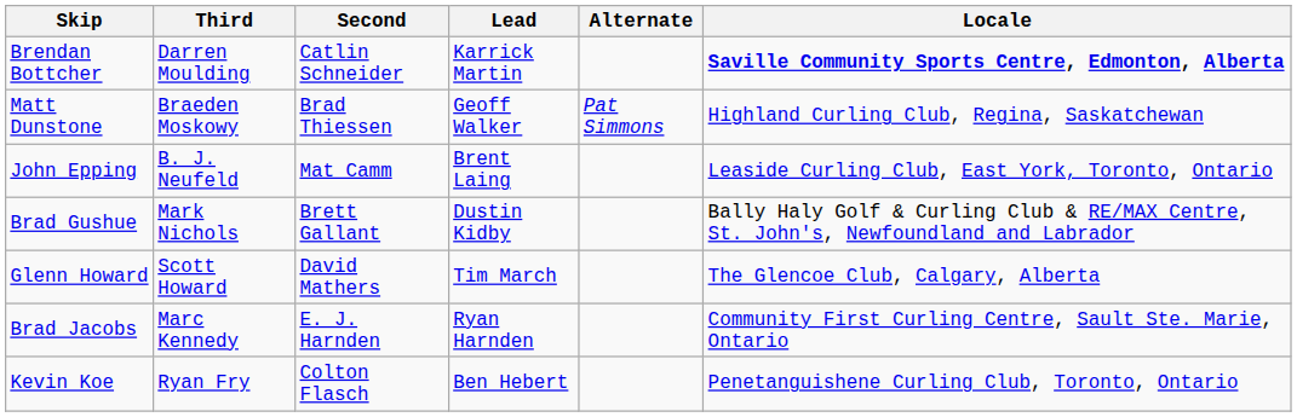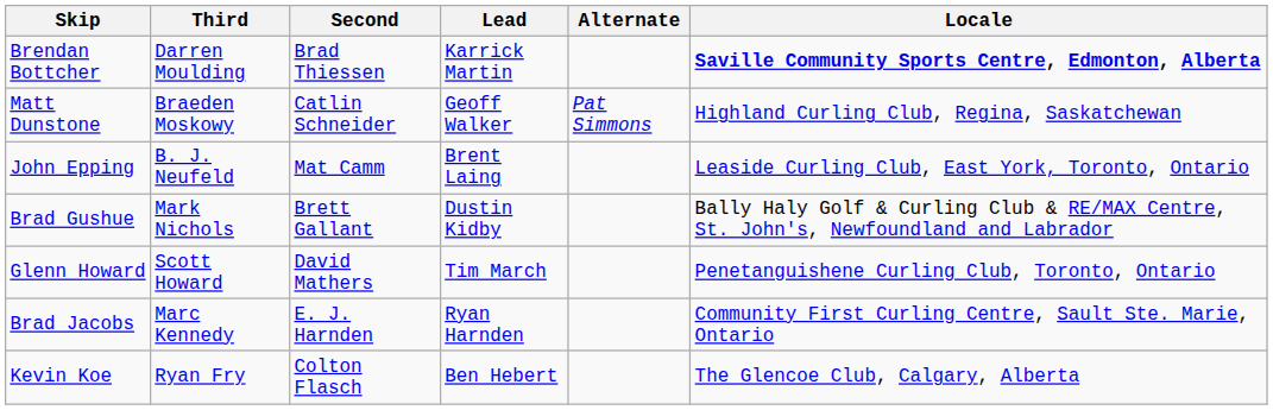Brendan Bottcher | Second: Catlin Schneider -> Brad Thiessen
Matt Dunstone | Second: Brad Thiessen -> Catlin Schneider
Glenn Howard | Locale: The Glencoe Club, Calgary, Alberta -> Penetanguishene Curling Club, Toronto, Ontario
Kevin Koe | Locale: Penetanguishene Curling Club, Toronto, Ontario -> The Glencoe Club, Calgary, Alberta
